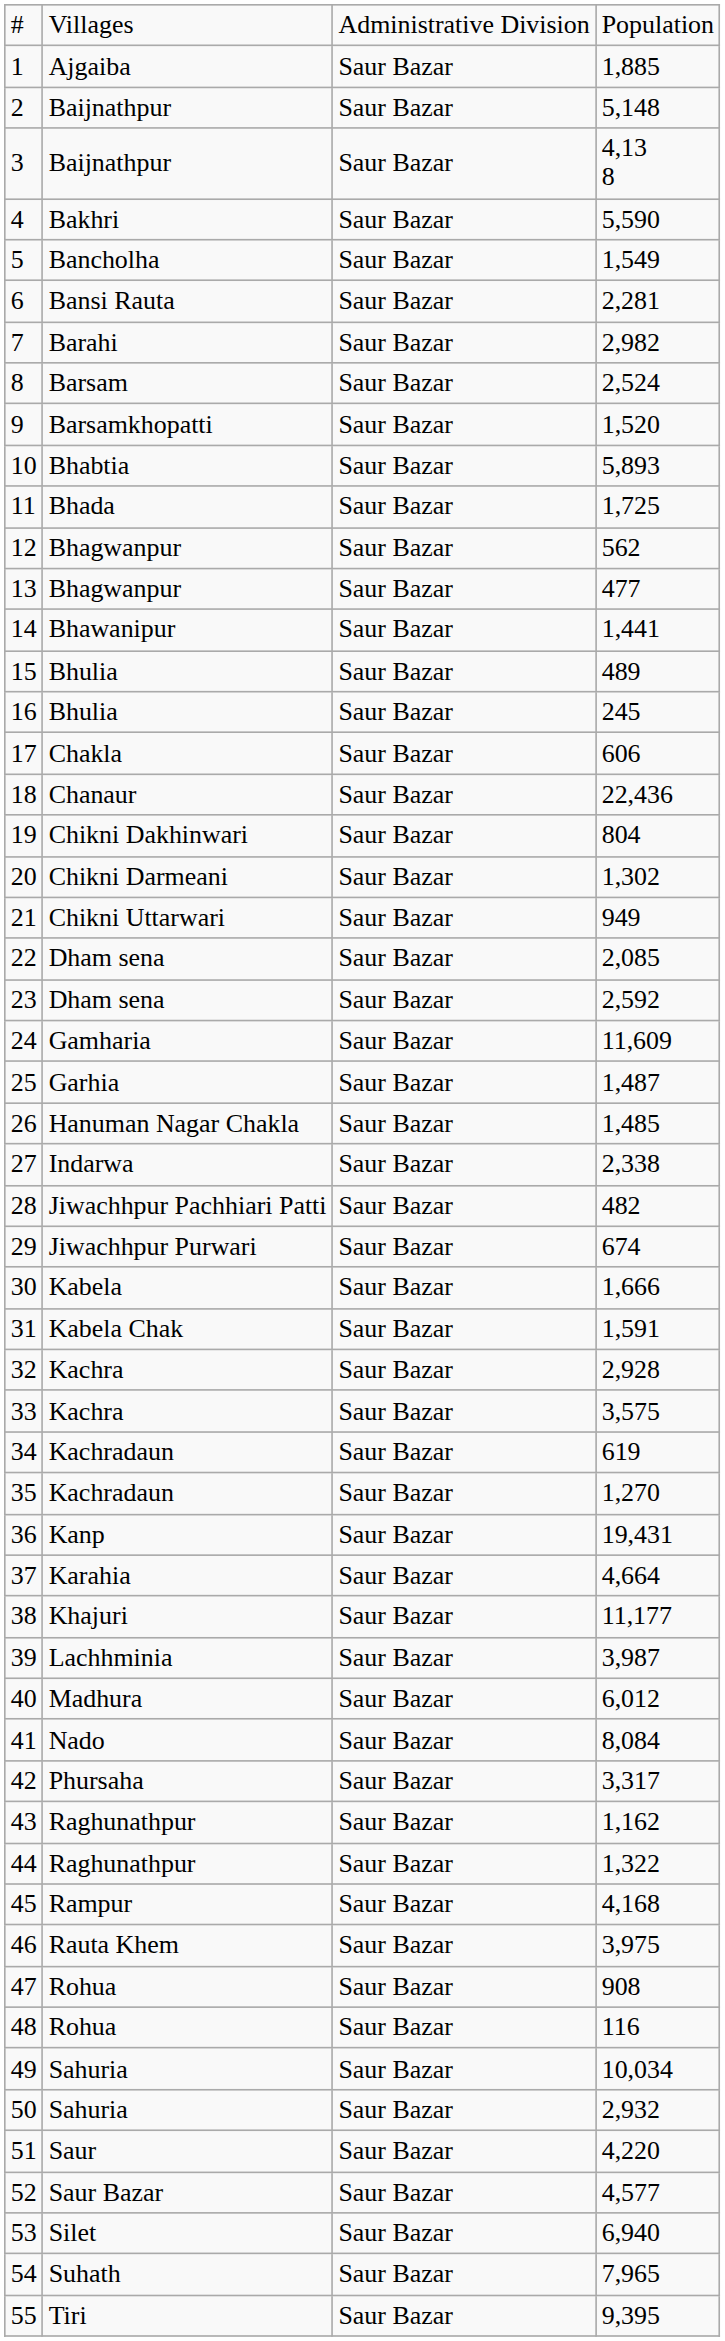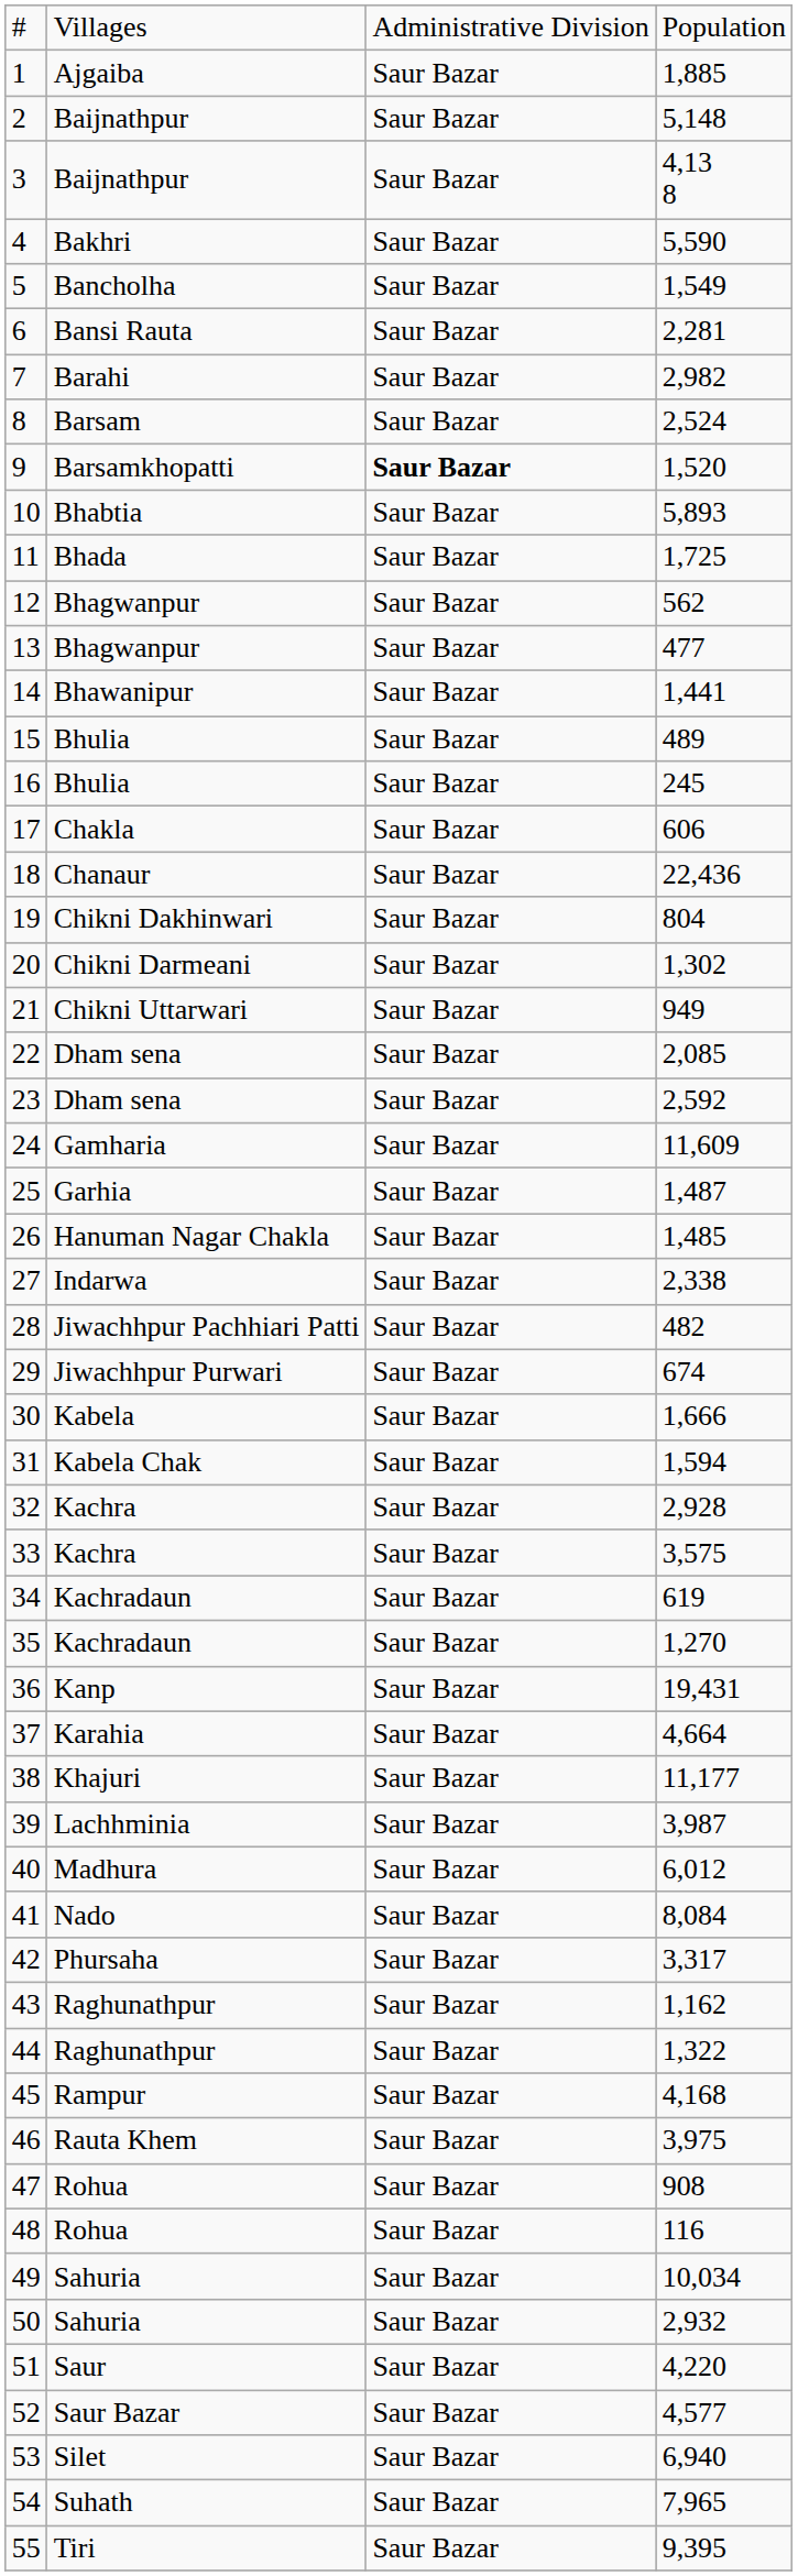9 | column 3: normal -> bold
31 | column 4: 1,591 -> 1,594
